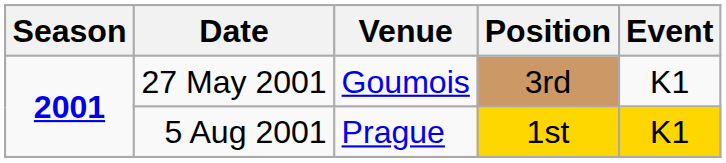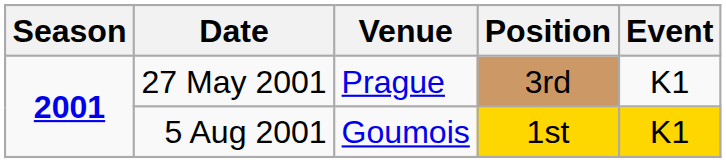27 May 2001 | Venue: Goumois -> Prague
5 Aug 2001 | Venue: Prague -> Goumois
